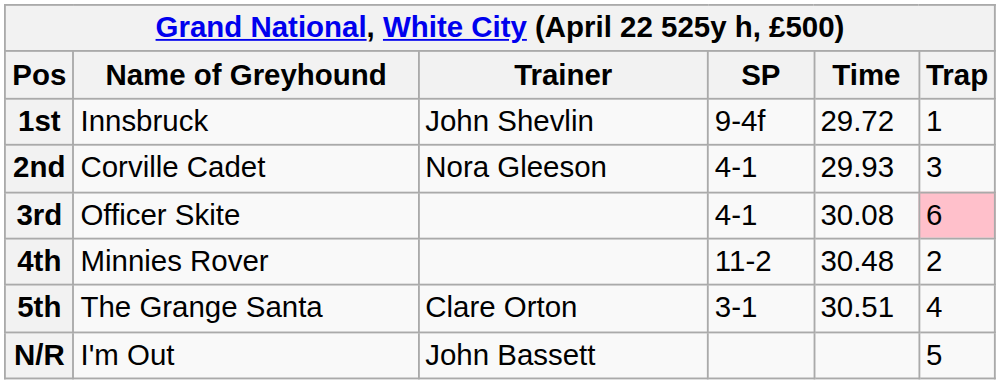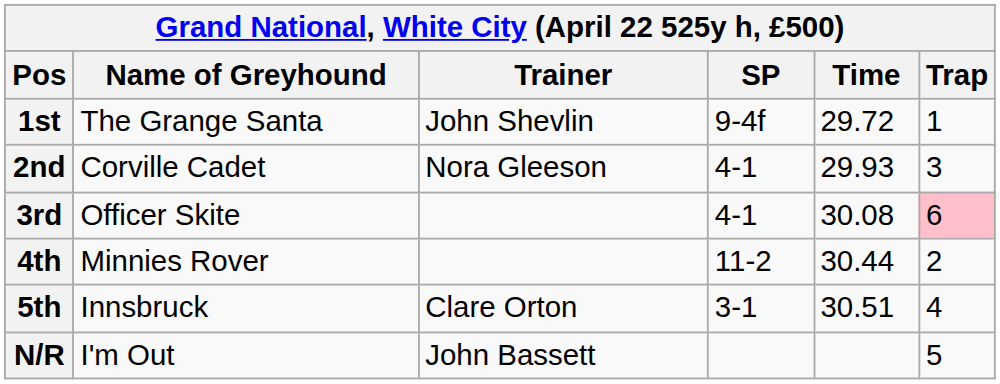1st | Name of Greyhound: Innsbruck -> The Grange Santa
4th | Time: 30.48 -> 30.44
5th | Name of Greyhound: The Grange Santa -> Innsbruck
